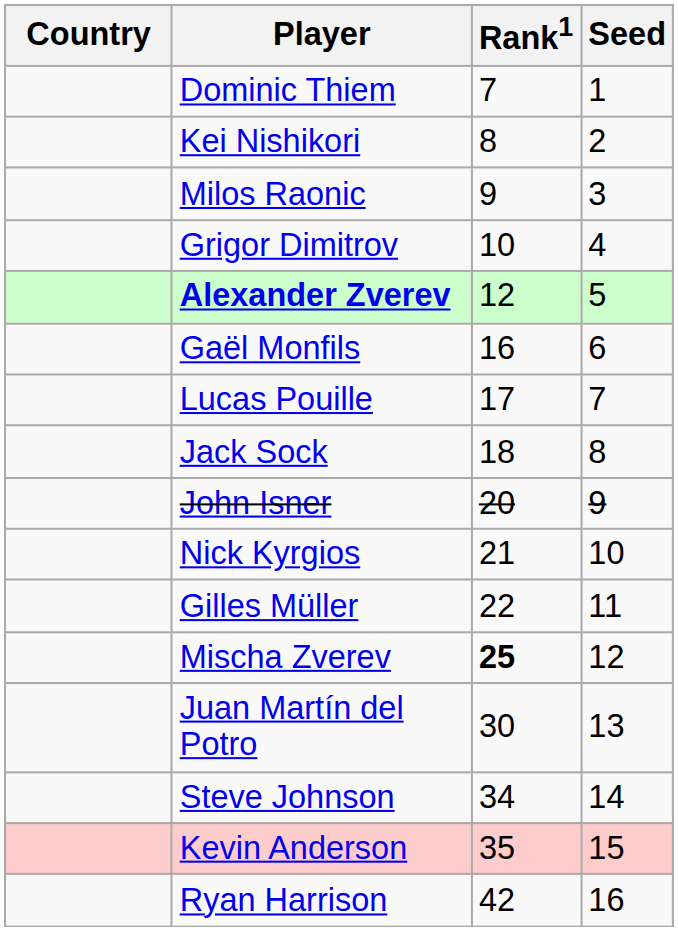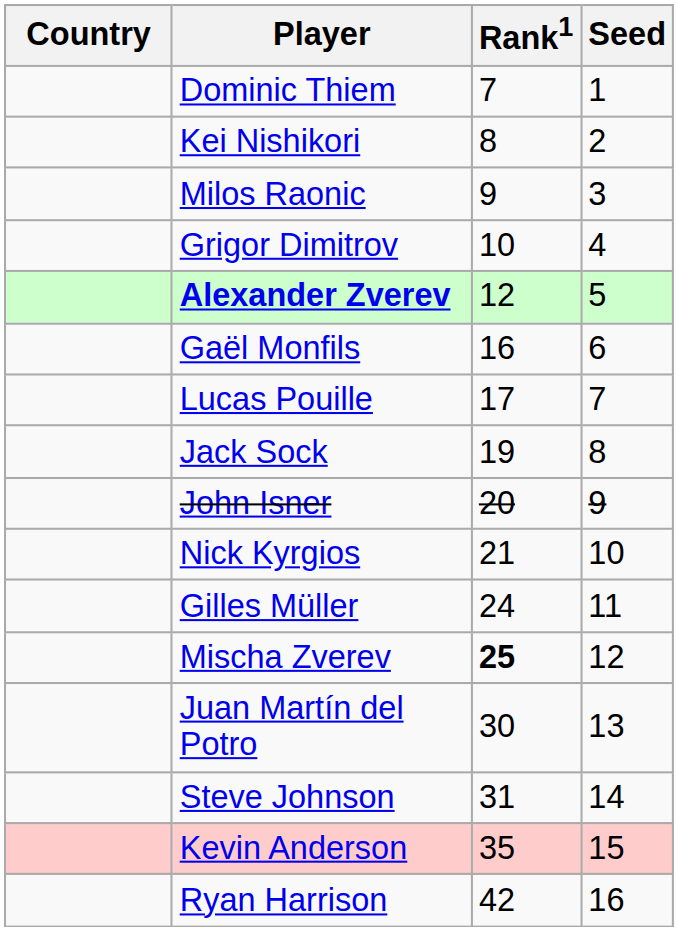Jack Sock | Rank1: 18 -> 19
Gilles Müller | Rank1: 22 -> 24
Steve Johnson | Rank1: 34 -> 31
